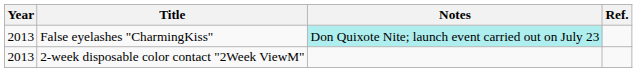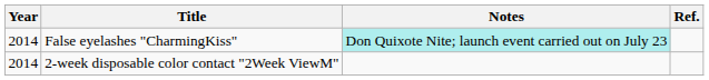False eyelashes "CharmingKiss" | Year: 2013 -> 2014
2-week disposable color contact "2Week ViewM" | Year: 2013 -> 2014
